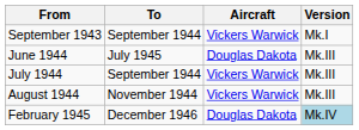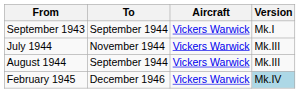- row: June 1944 | July 1945 | Douglas Dakota | Mk.III
July 1944 | To: September 1944 -> November 1944
August 1944 | To: November 1944 -> September 1944
February 1945 | Aircraft: Douglas Dakota -> Vickers Warwick
